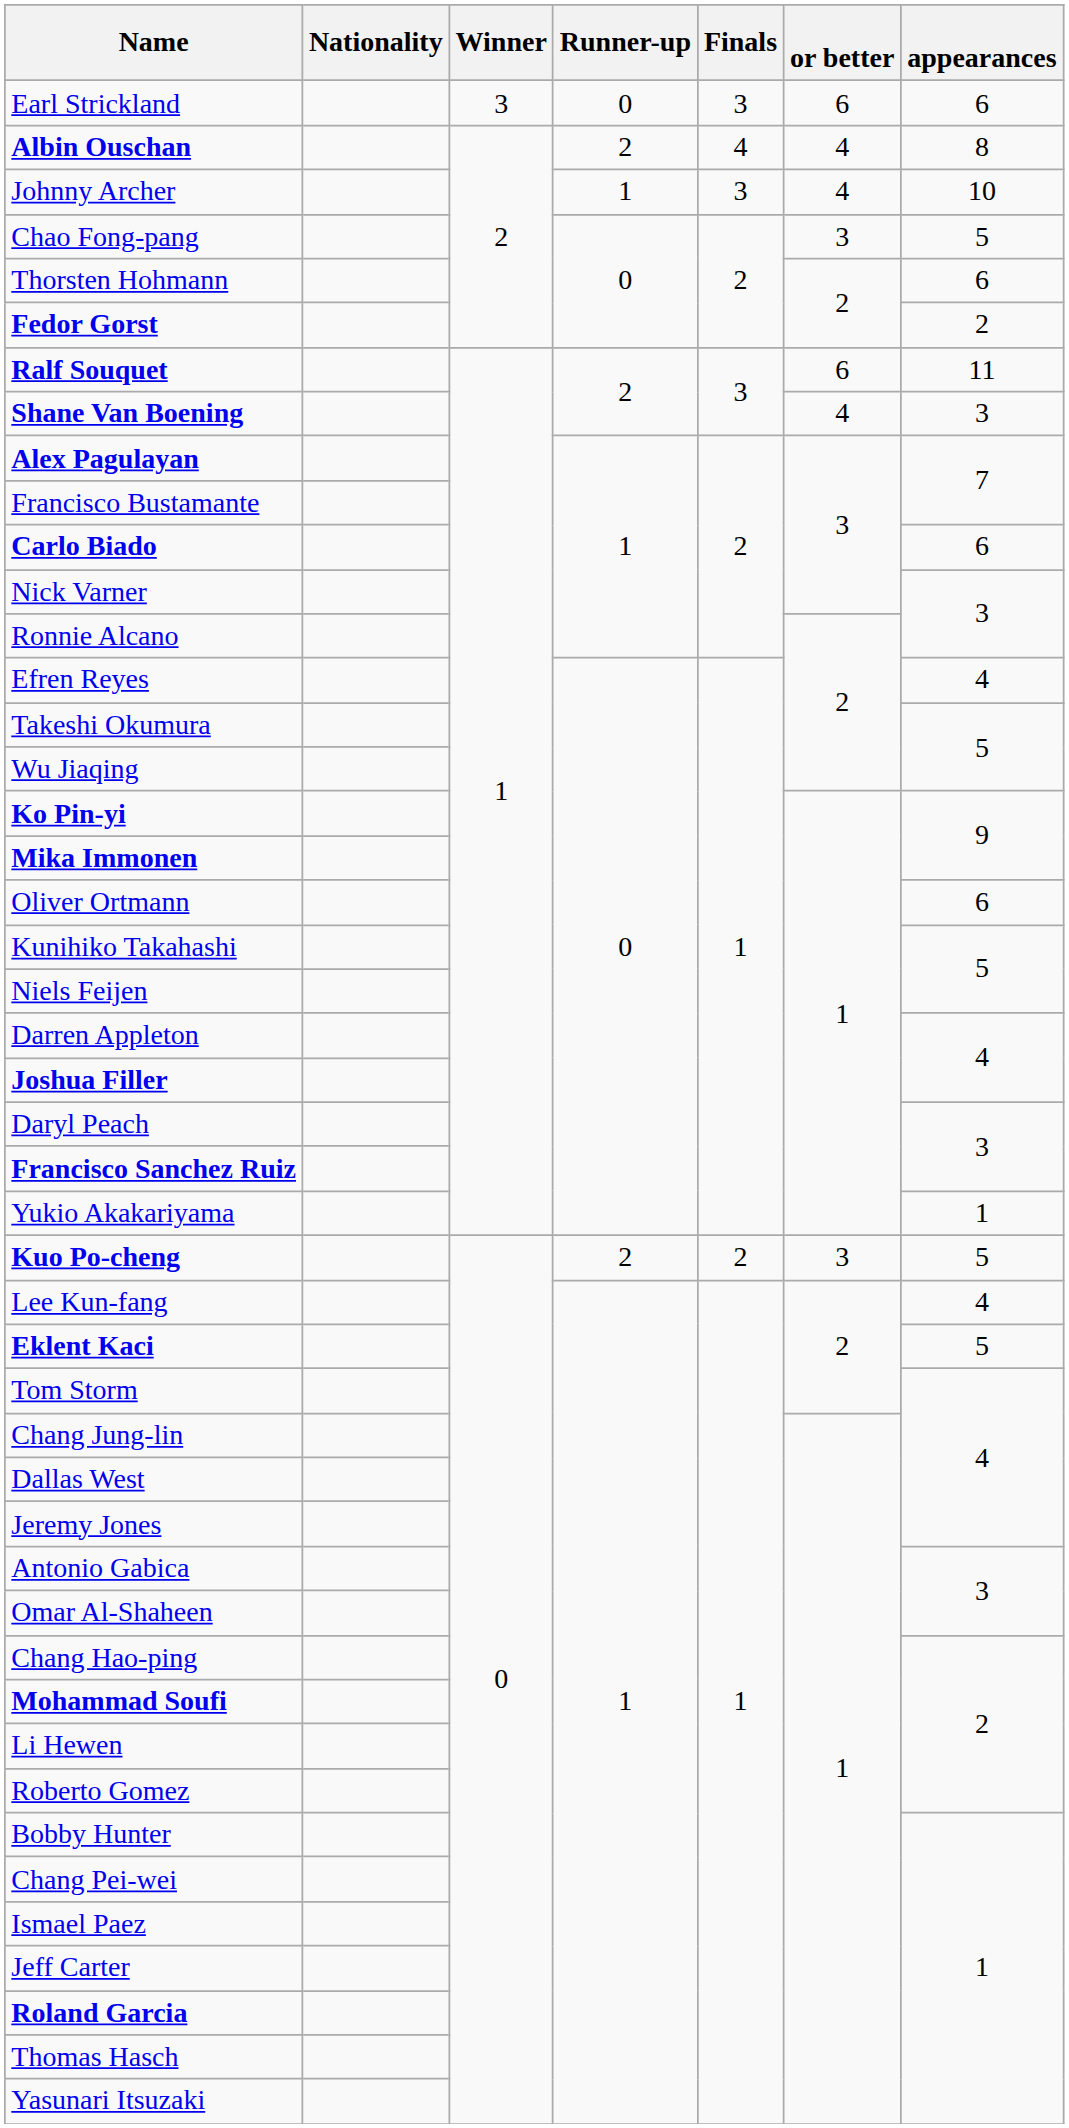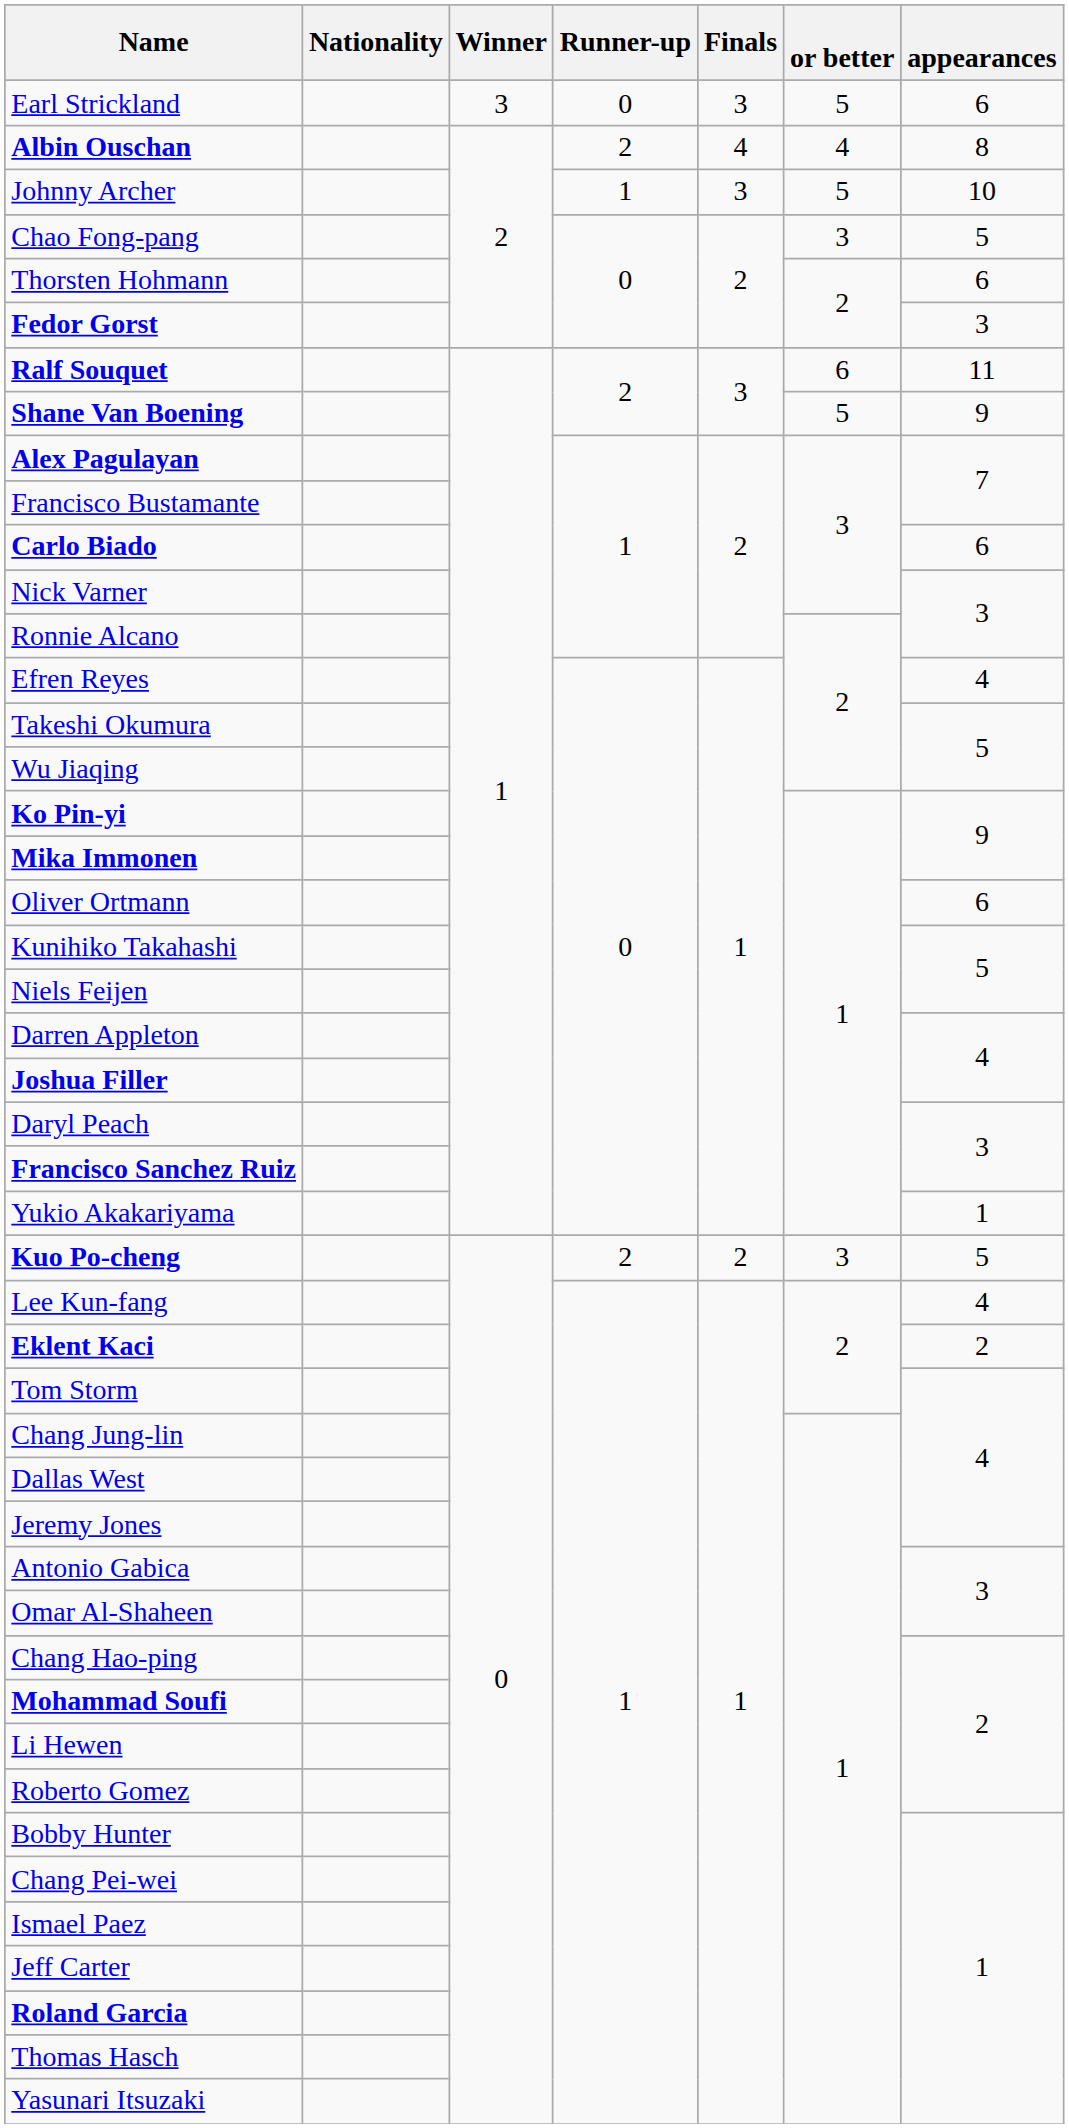Earl Strickland | or better: 6 -> 5
Johnny Archer | or better: 4 -> 5
Fedor Gorst | appearances: 2 -> 3
Shane Van Boening | or better: 4 -> 5
Shane Van Boening | appearances: 3 -> 9
Eklent Kaci | appearances: 5 -> 2
